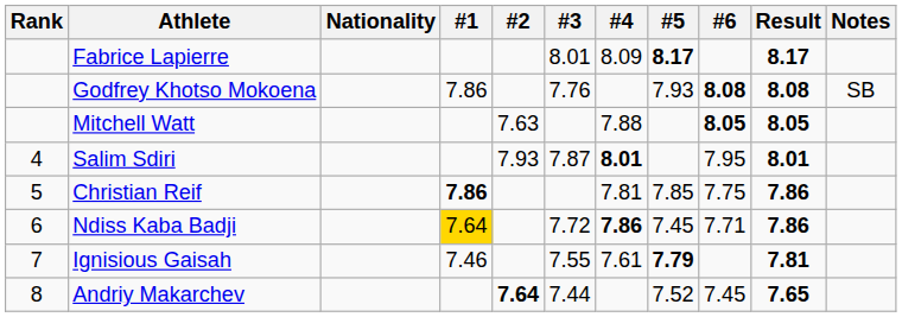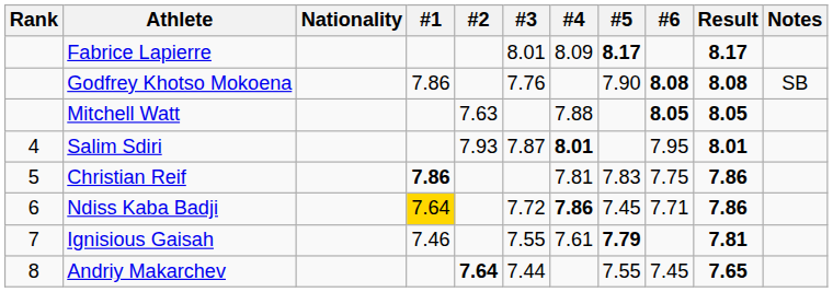Godfrey Khotso Mokoena | #5: 7.93 -> 7.90
Christian Reif | #5: 7.85 -> 7.83
Andriy Makarchev | #5: 7.52 -> 7.55
